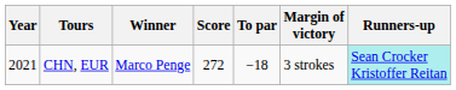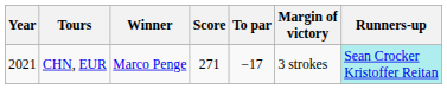CHN, EUR | Score: 272 -> 271
CHN, EUR | To par: −18 -> −17
